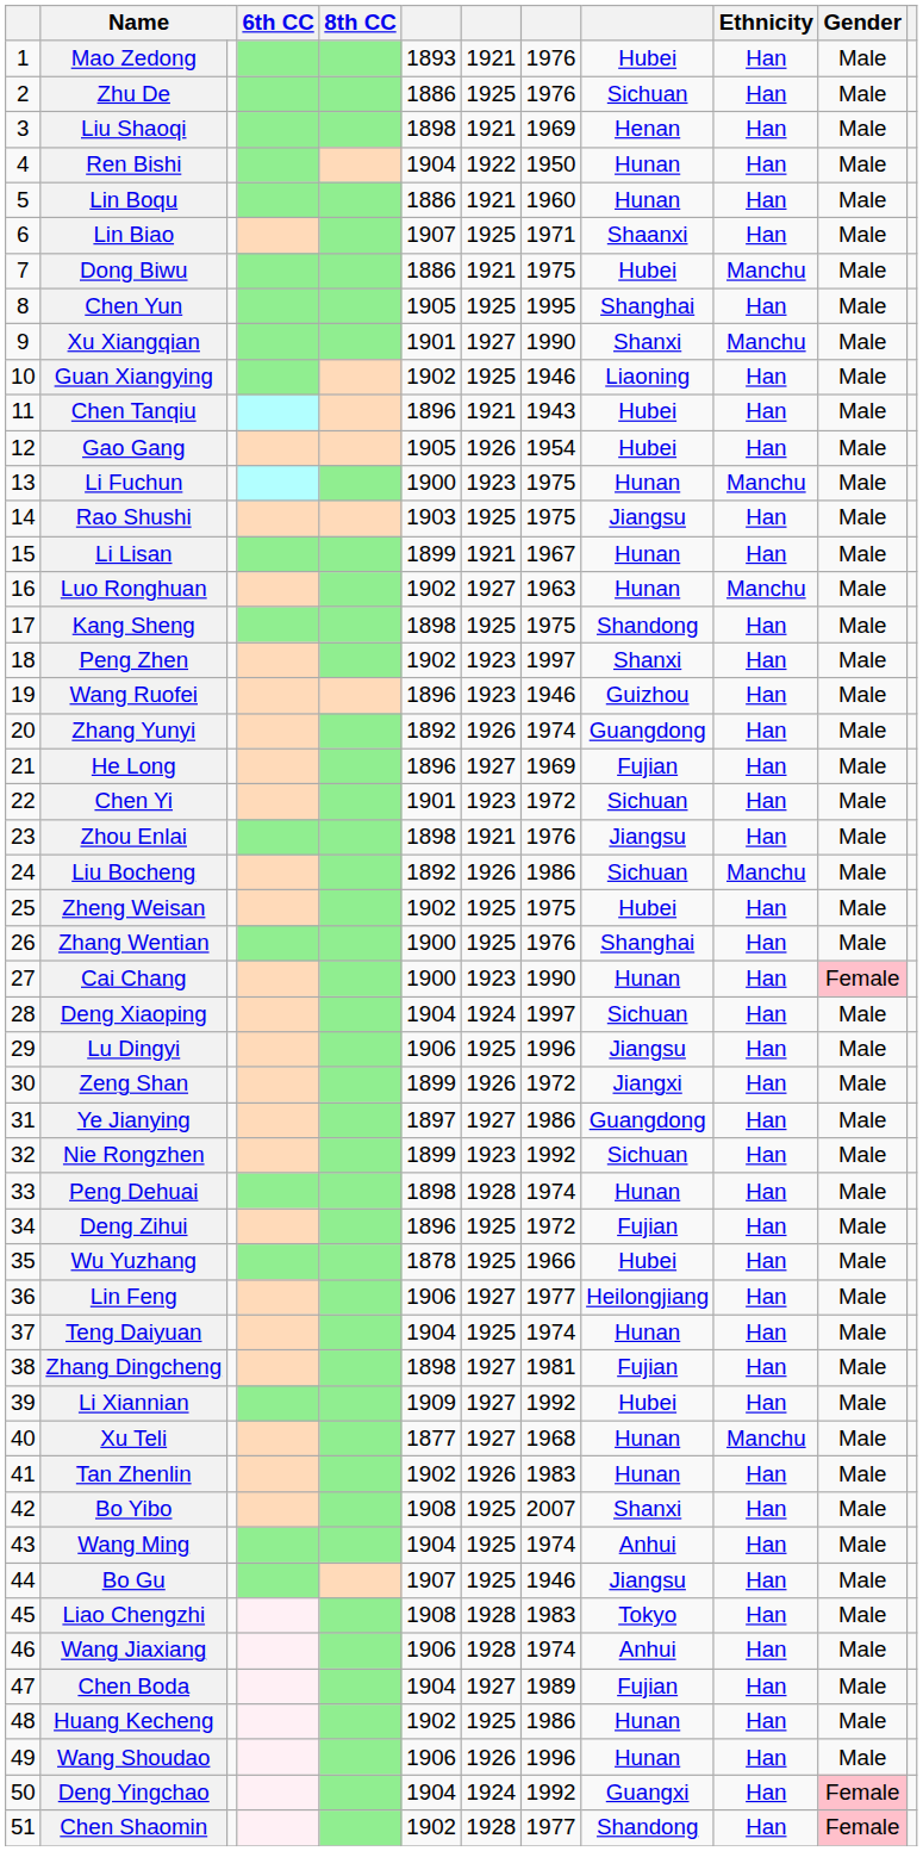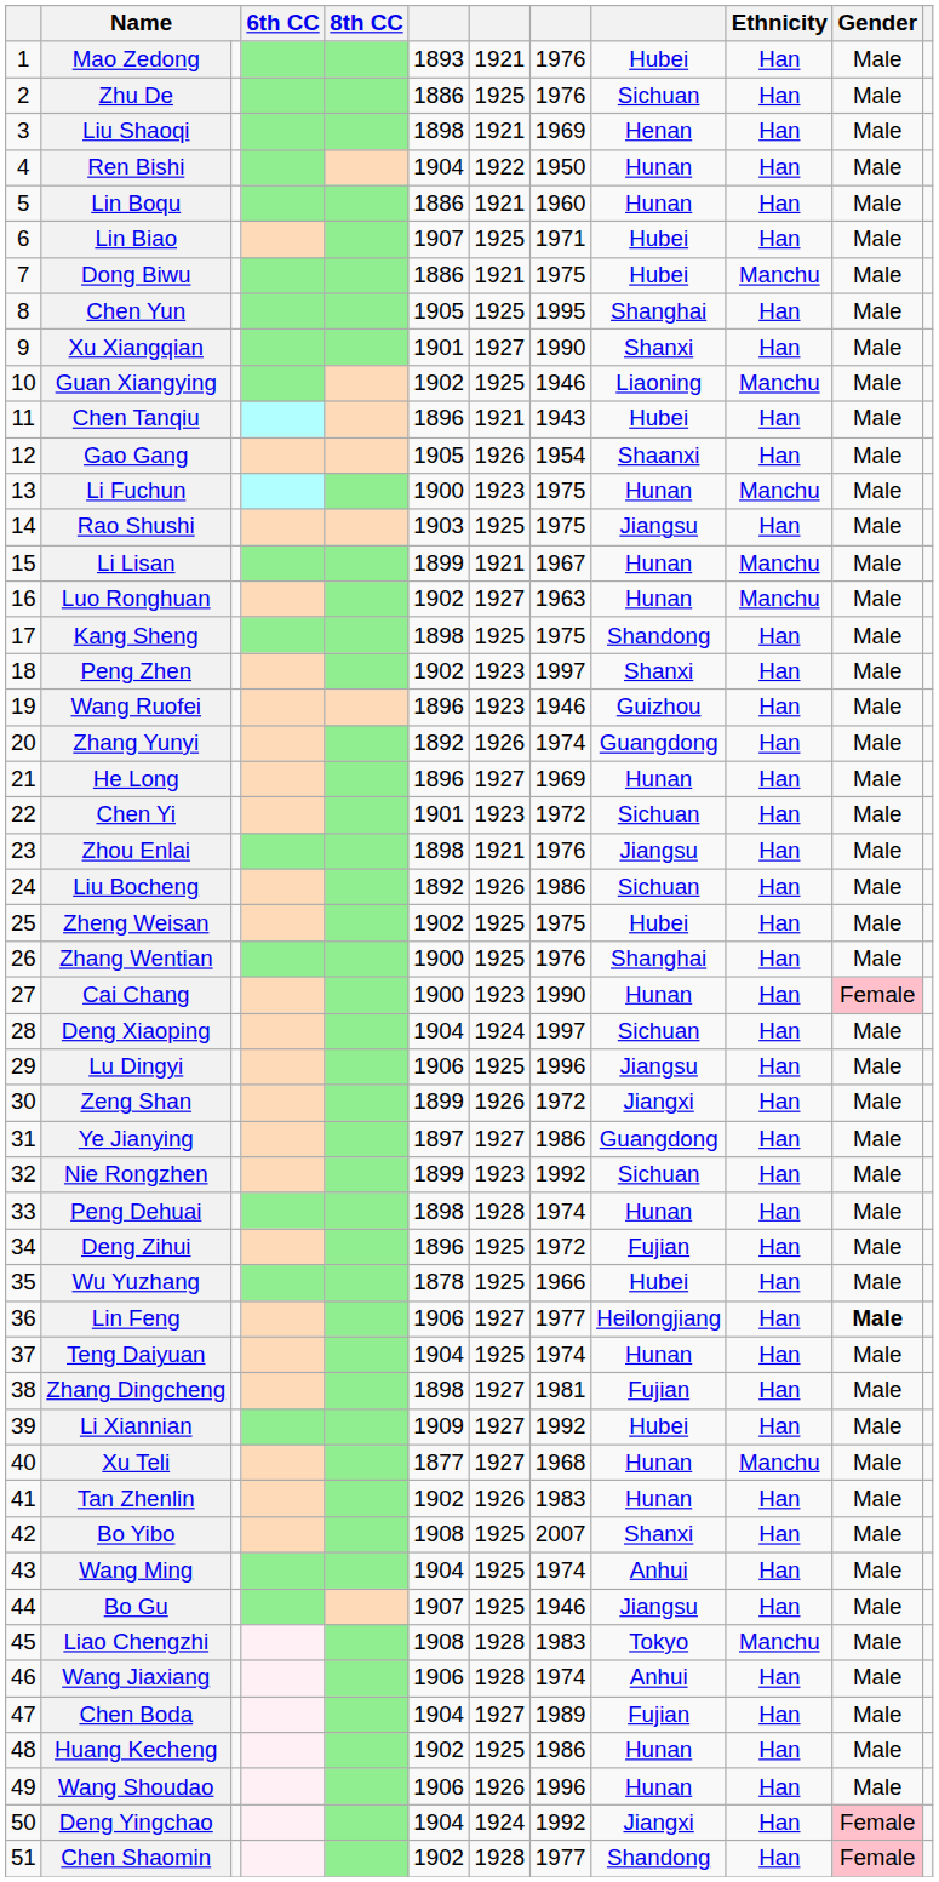Lin Biao | column 9: Shaanxi -> Hubei
Xu Xiangqian | Ethnicity: Manchu -> Han
Guan Xiangying | Ethnicity: Han -> Manchu
Gao Gang | column 9: Hubei -> Shaanxi
Li Lisan | Ethnicity: Han -> Manchu
He Long | column 9: Fujian -> Hunan
Liu Bocheng | Ethnicity: Manchu -> Han
Lin Feng | Gender: normal -> bold
Liao Chengzhi | Ethnicity: Han -> Manchu
Deng Yingchao | column 9: Guangxi -> Jiangxi
